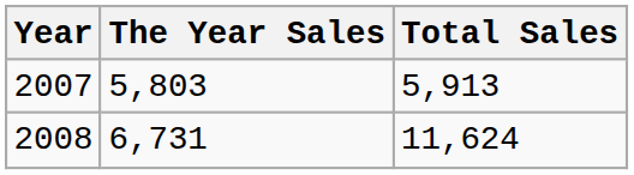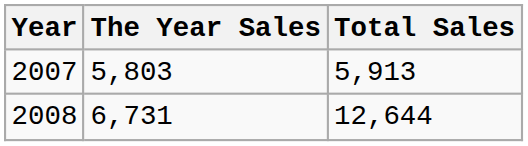2008 | Total Sales: 11,624 -> 12,644
